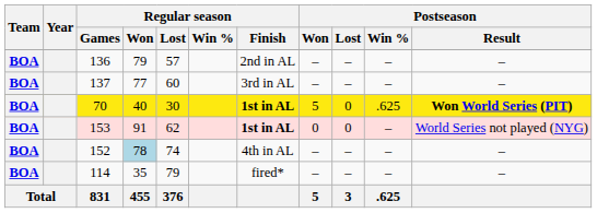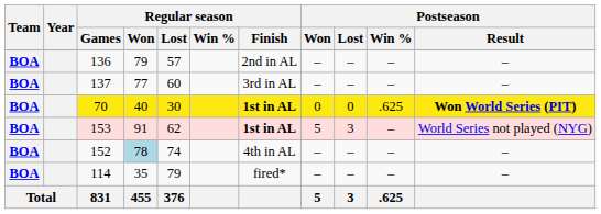70 | Postseason / Won: 5 -> 0
153 | Postseason / Won: 0 -> 5
153 | Postseason / Lost: 0 -> 3
